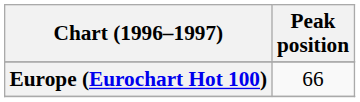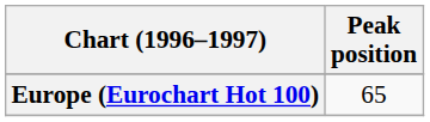Europe (Eurochart Hot 100) | Peak position: 66 -> 65
